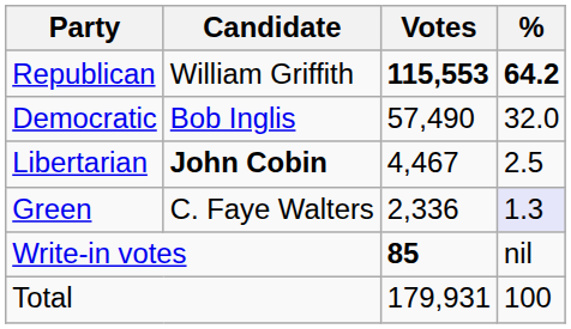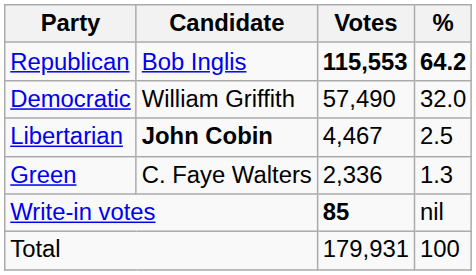Republican | Candidate: William Griffith -> Bob Inglis
Democratic | Candidate: Bob Inglis -> William Griffith
Green | %: lavender background -> no background
